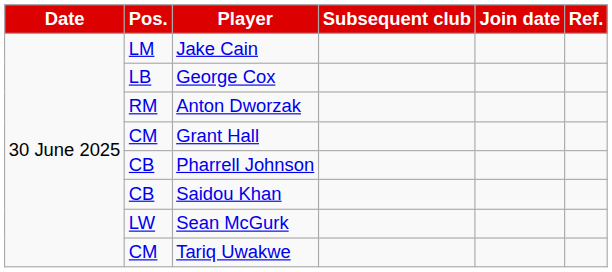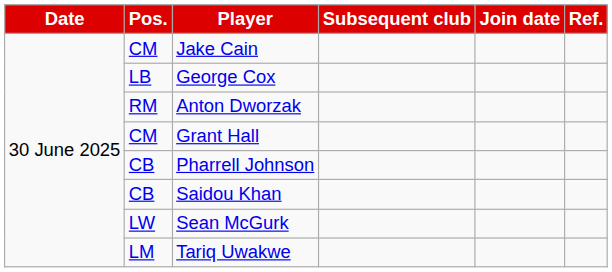Jake Cain | Pos.: LM -> CM
Tariq Uwakwe | Pos.: CM -> LM
